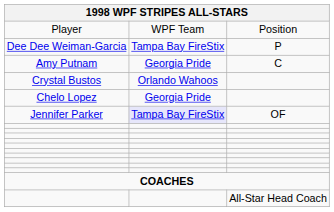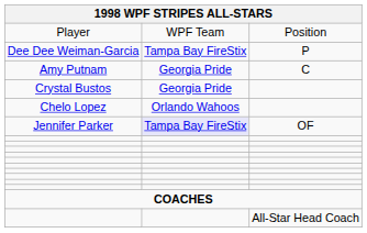Crystal Bustos | column 2: Orlando Wahoos -> Georgia Pride
Chelo Lopez | column 2: Georgia Pride -> Orlando Wahoos
